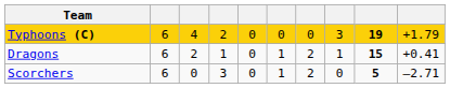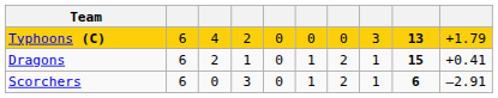Typhoons (C) | column 9: 19 -> 13
Scorchers | column 8: 0 -> 1
Scorchers | column 9: 5 -> 6
Scorchers | column 10: –2.71 -> –2.91
